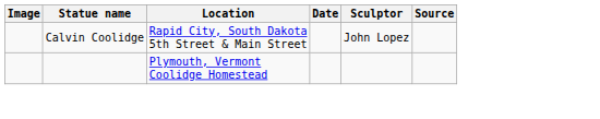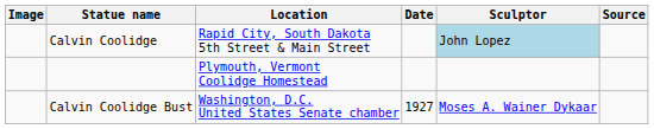Calvin Coolidge | Sculptor: no background -> lightblue background
+ row: Calvin Coolidge Bust | Washington, D.C. United States Senate chamber | 1927 | Moses A. Wainer Dykaar
